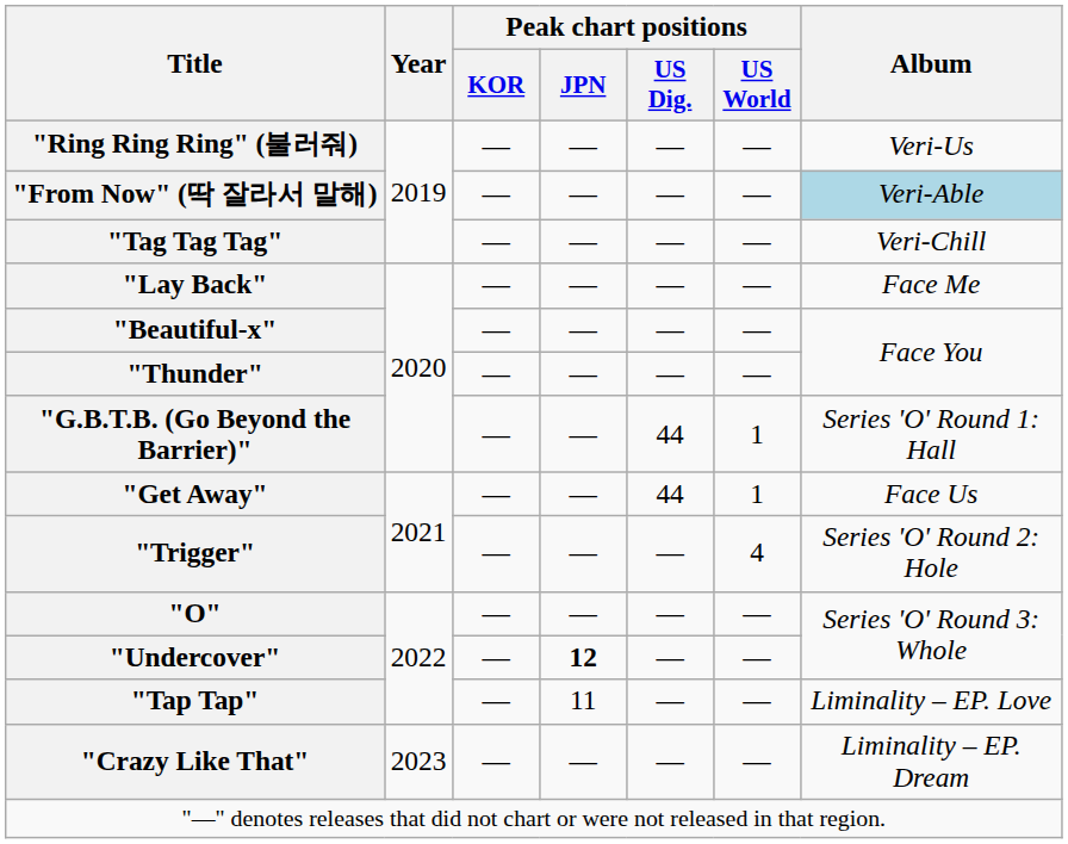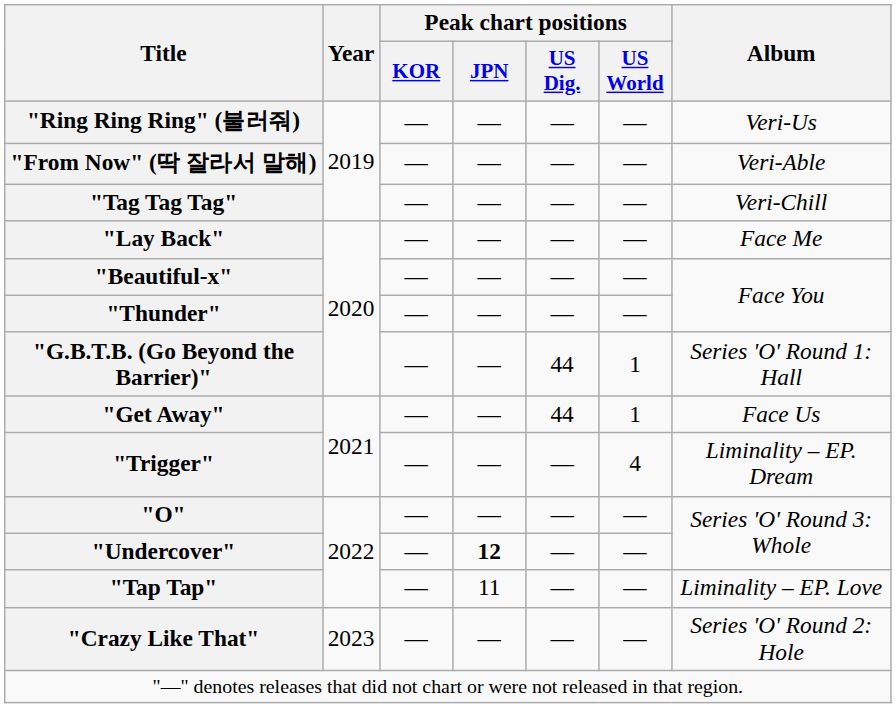"From Now" (딱 잘라서 말해) | Album: lightblue background -> no background
"Trigger" | Album: Series 'O' Round 2: Hole -> Liminality – EP. Dream
"Crazy Like That" | Album: Liminality – EP. Dream -> Series 'O' Round 2: Hole
